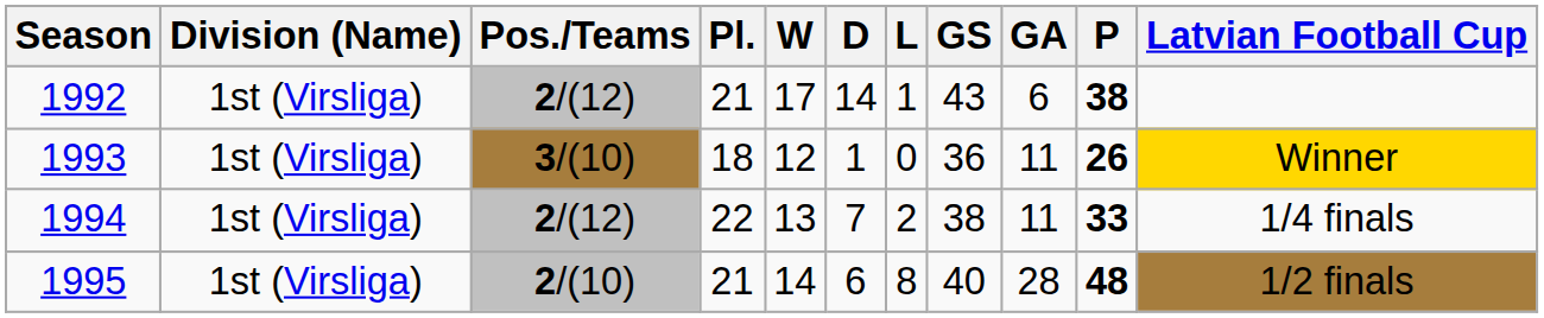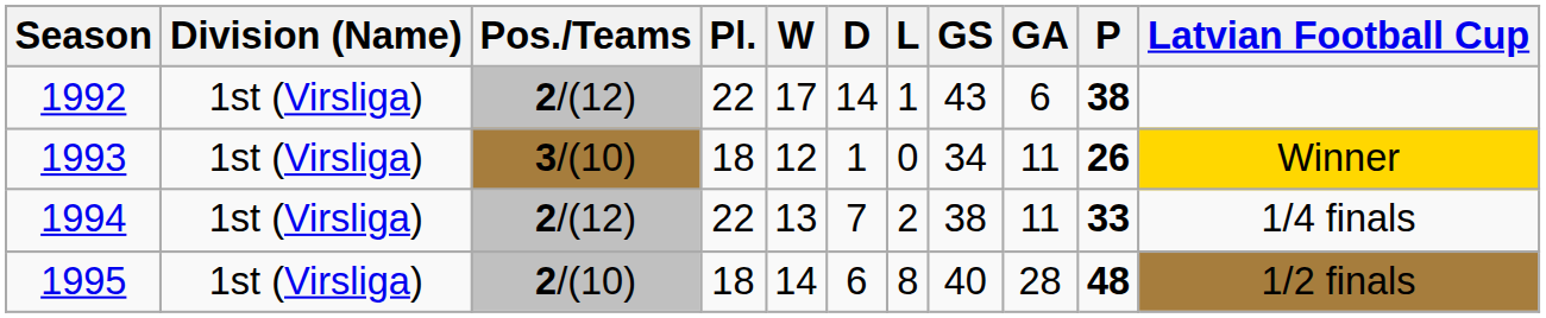1992 | Pl.: 21 -> 22
1993 | GS: 36 -> 34
1995 | Pl.: 21 -> 18
